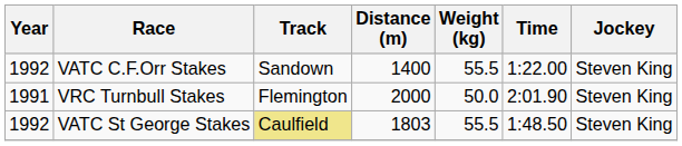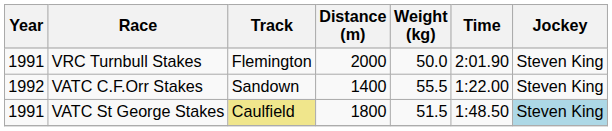rows swapped: VRC Turnbull Stakes <-> VATC C.F.Orr Stakes
VATC St George Stakes | Year: 1992 -> 1991
VATC St George Stakes | Distance (m): 1803 -> 1800
VATC St George Stakes | Weight (kg): 55.5 -> 51.5
VATC St George Stakes | Jockey: no background -> lightblue background
